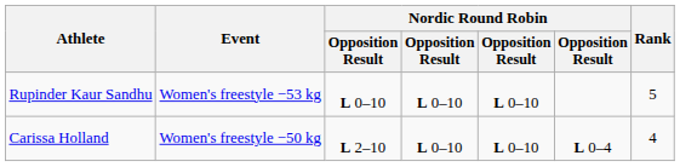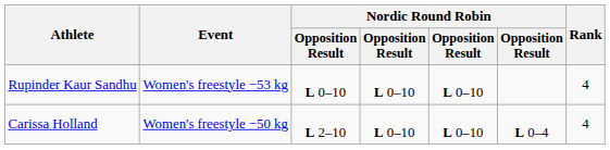Rupinder Kaur Sandhu | Rank: 5 -> 4
